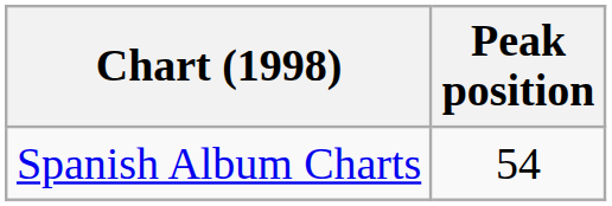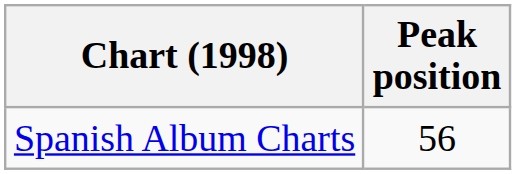Spanish Album Charts | Peak position: 54 -> 56
